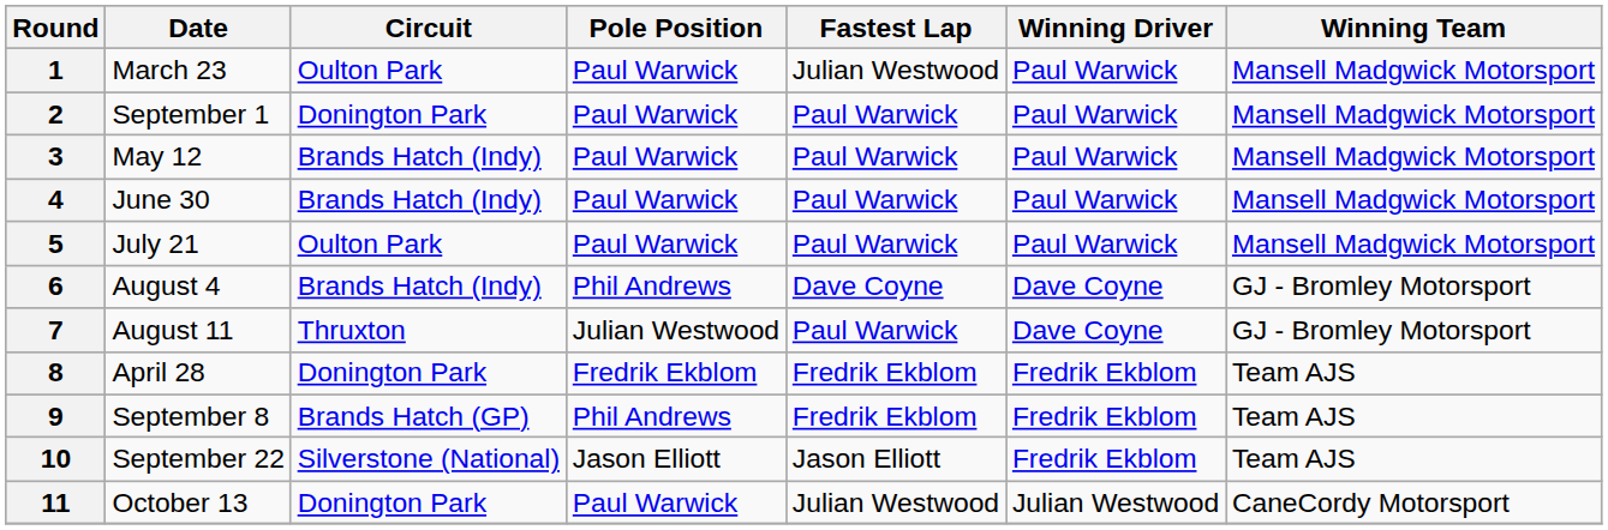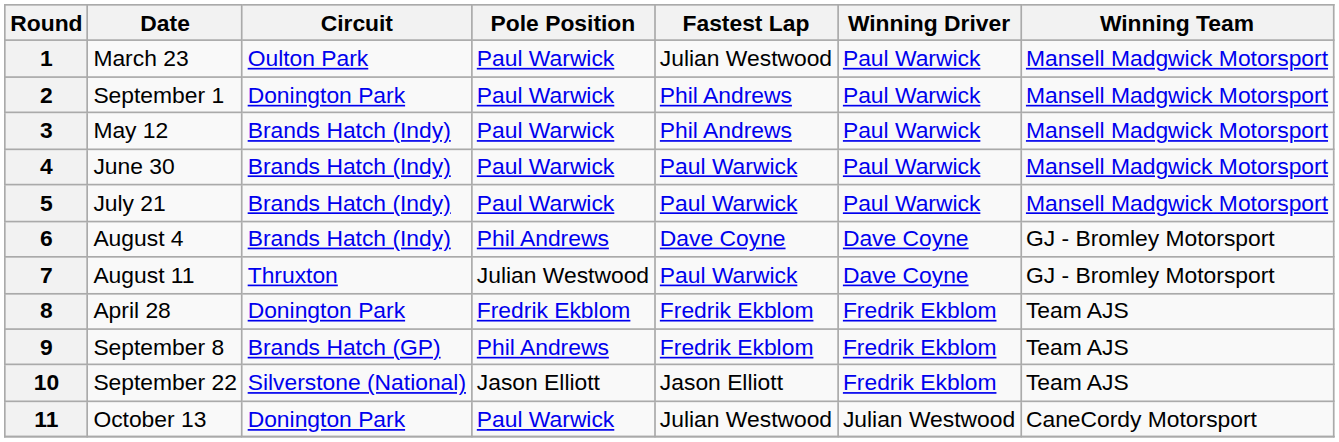2 | Fastest Lap: Paul Warwick -> Phil Andrews
3 | Fastest Lap: Paul Warwick -> Phil Andrews
5 | Circuit: Oulton Park -> Brands Hatch (Indy)
